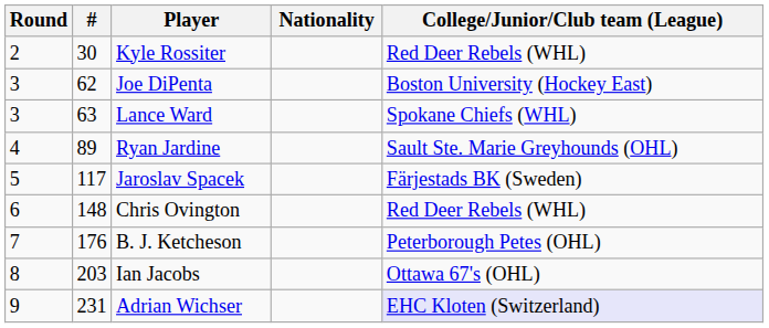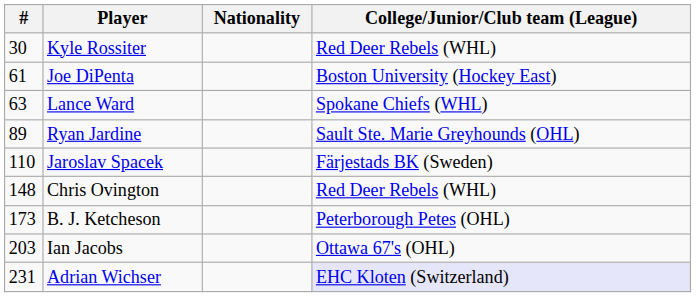- column: Round | 2 | 3 | 3 | 4 | 5 | 6 | 7 | 8 | 9
Joe DiPenta | #: 62 -> 61
Jaroslav Spacek | #: 117 -> 110
B. J. Ketcheson | #: 176 -> 173
